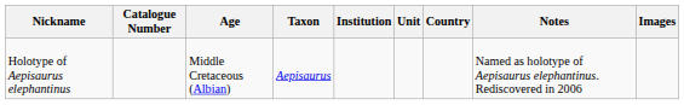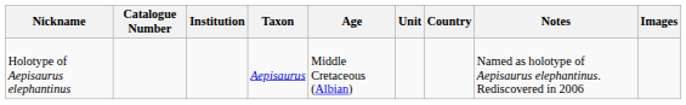columns swapped: Institution <-> Age
